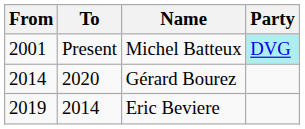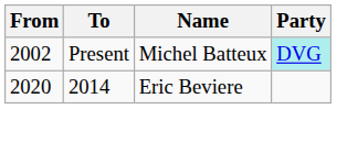Michel Batteux | From: 2001 -> 2002
- row: 2014 | 2020 | Gérard Bourez
Eric Beviere | From: 2019 -> 2020
